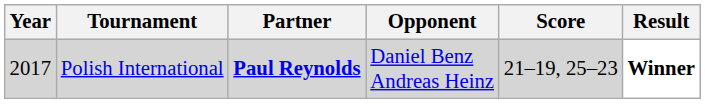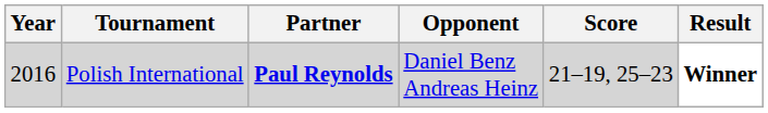Polish International | Year: 2017 -> 2016
